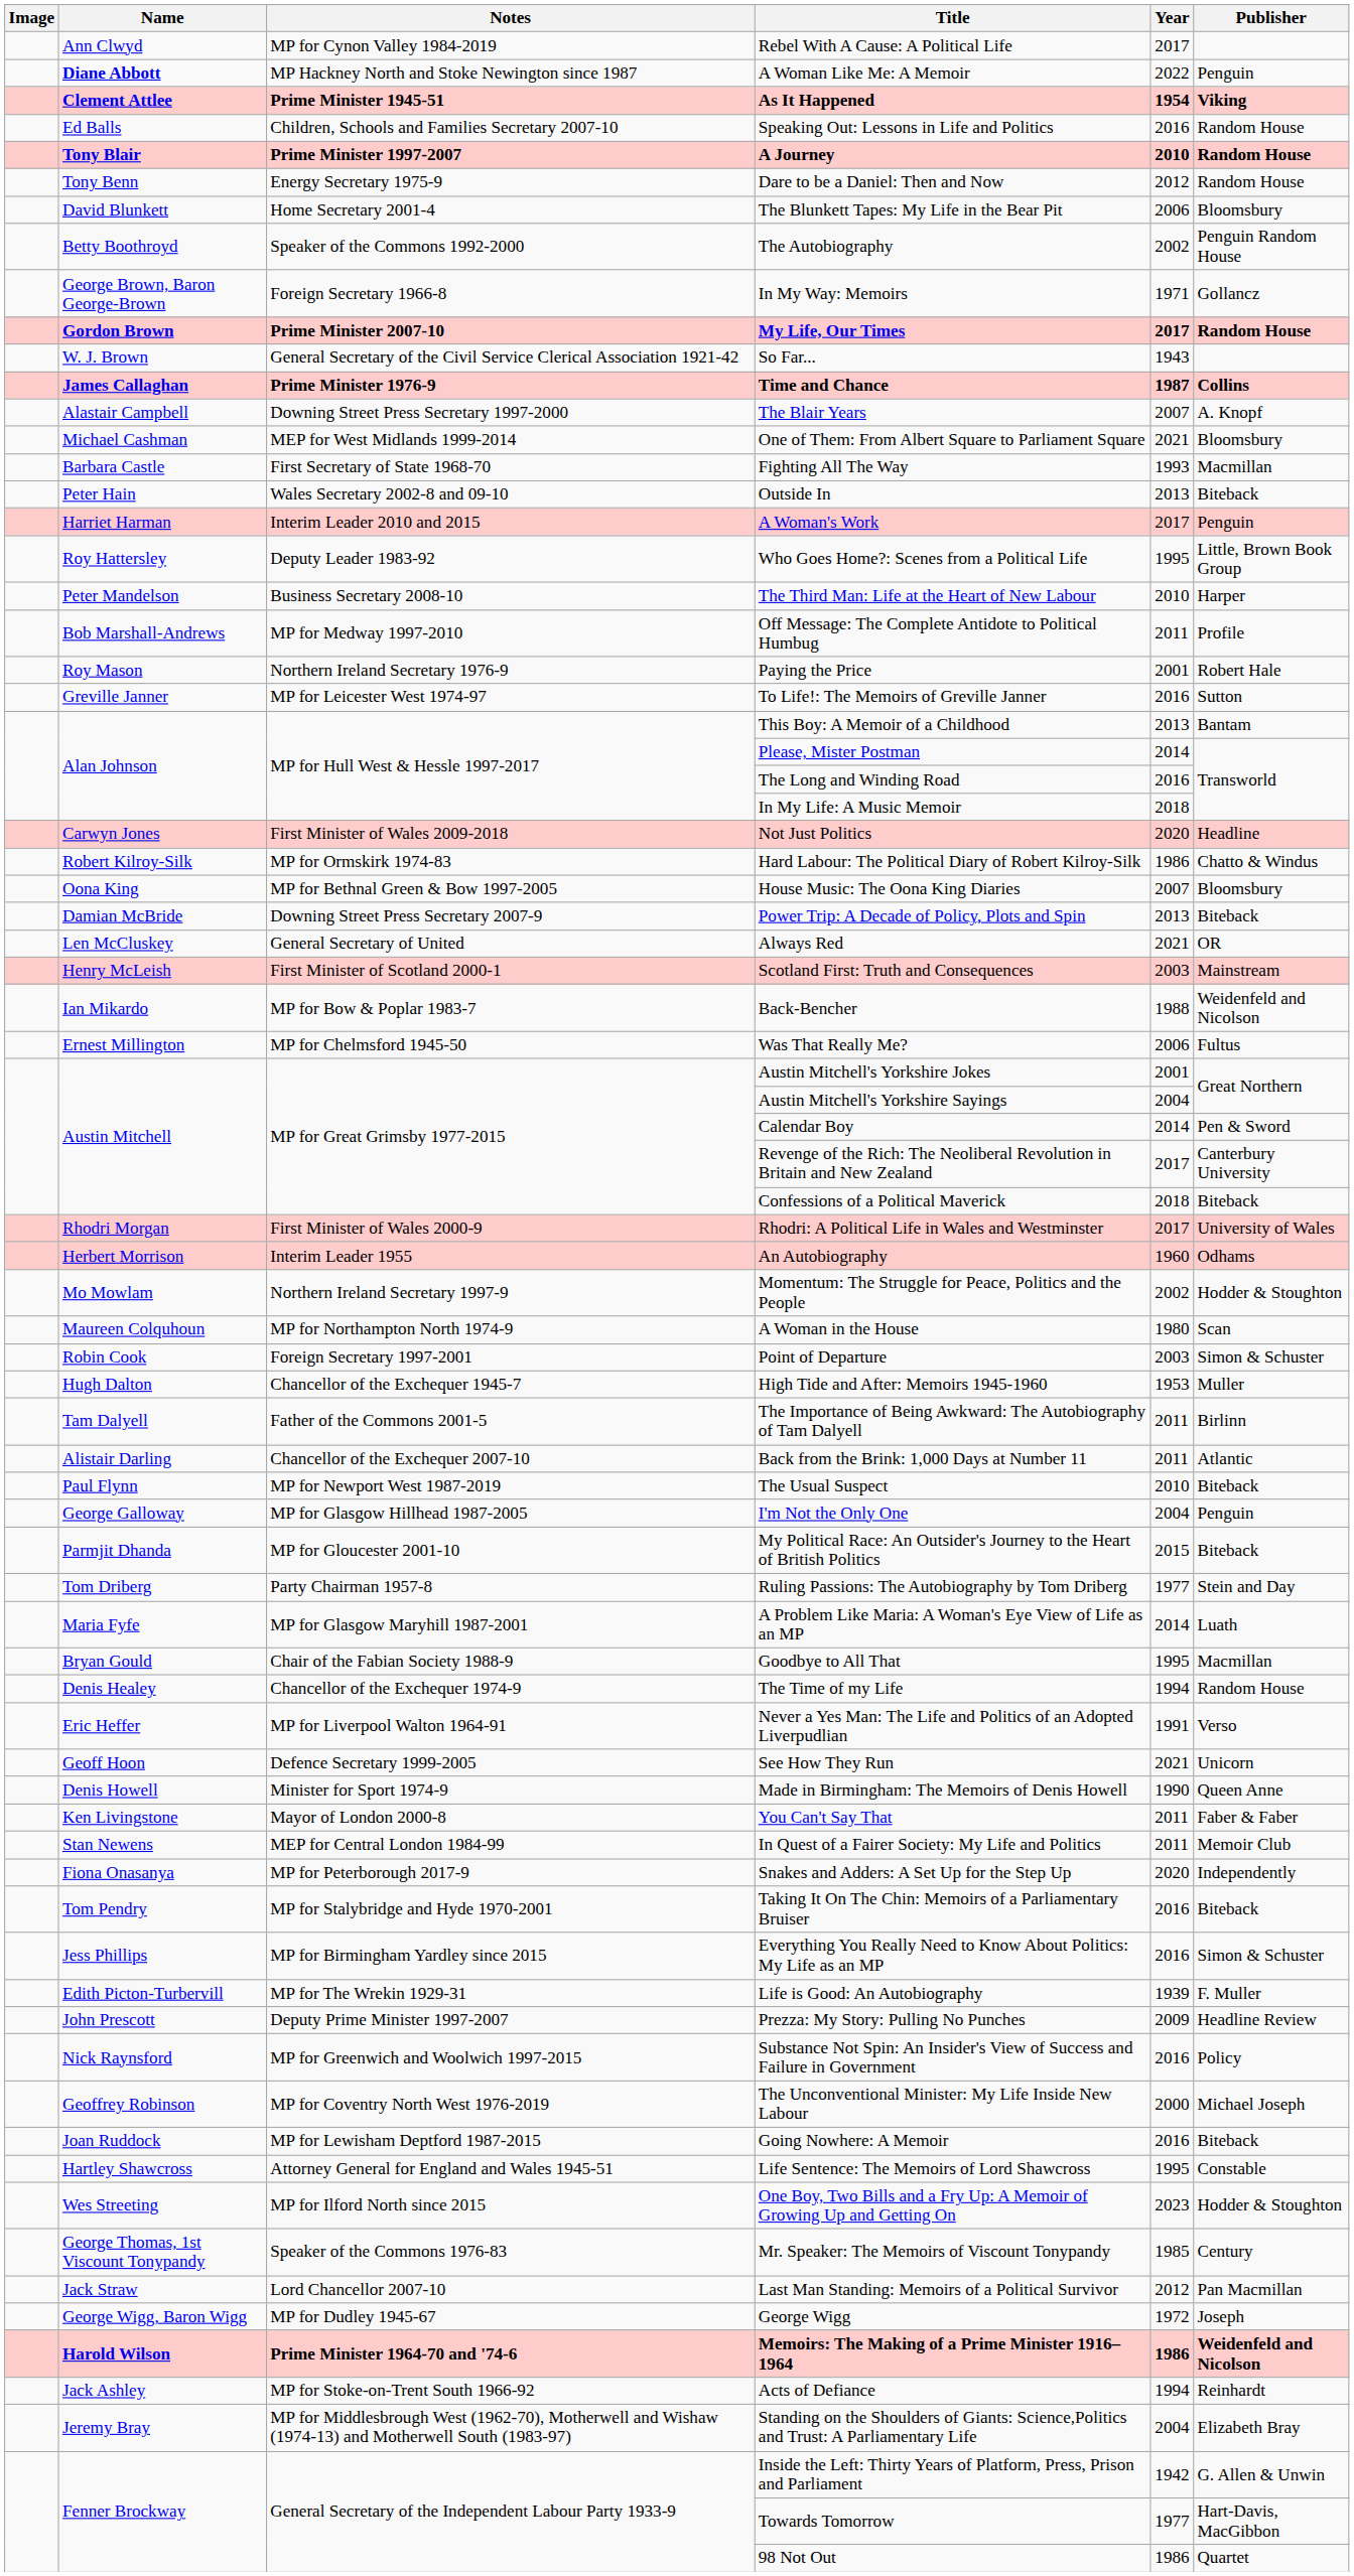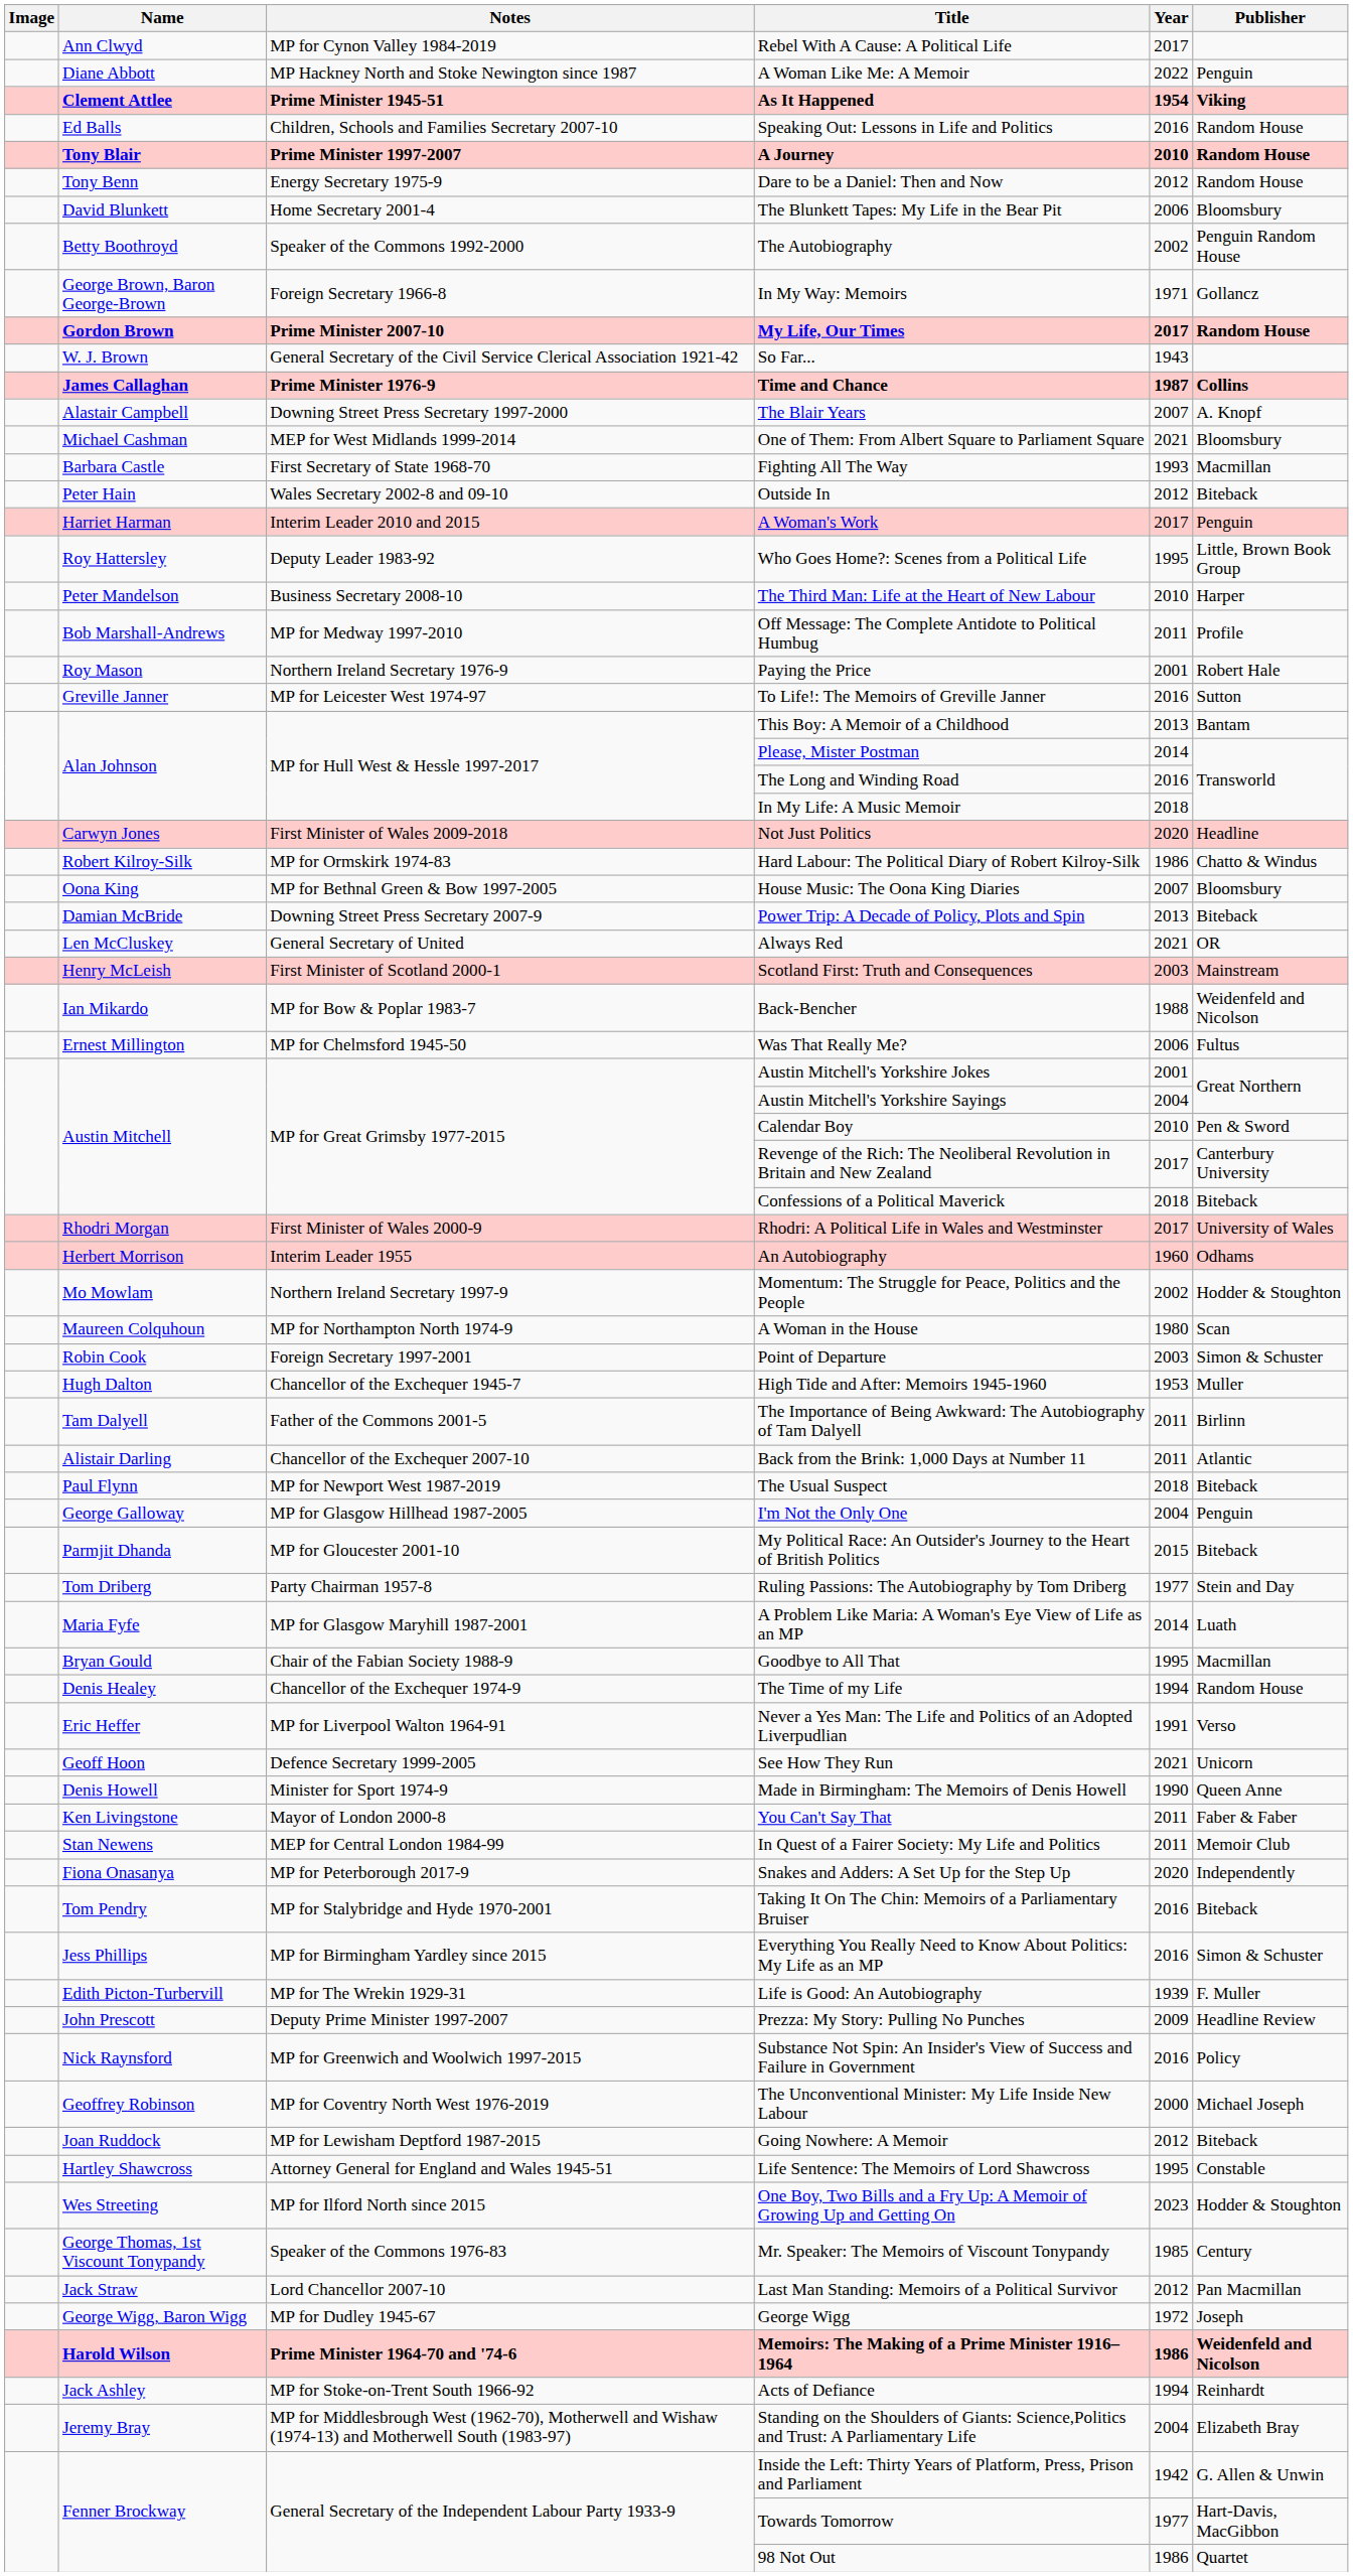A Woman Like Me: A Memoir | Name: bold -> normal
Outside In | Year: 2013 -> 2012
Calendar Boy | Year: 2014 -> 2010
The Usual Suspect | Year: 2010 -> 2018
Going Nowhere: A Memoir | Year: 2016 -> 2012
